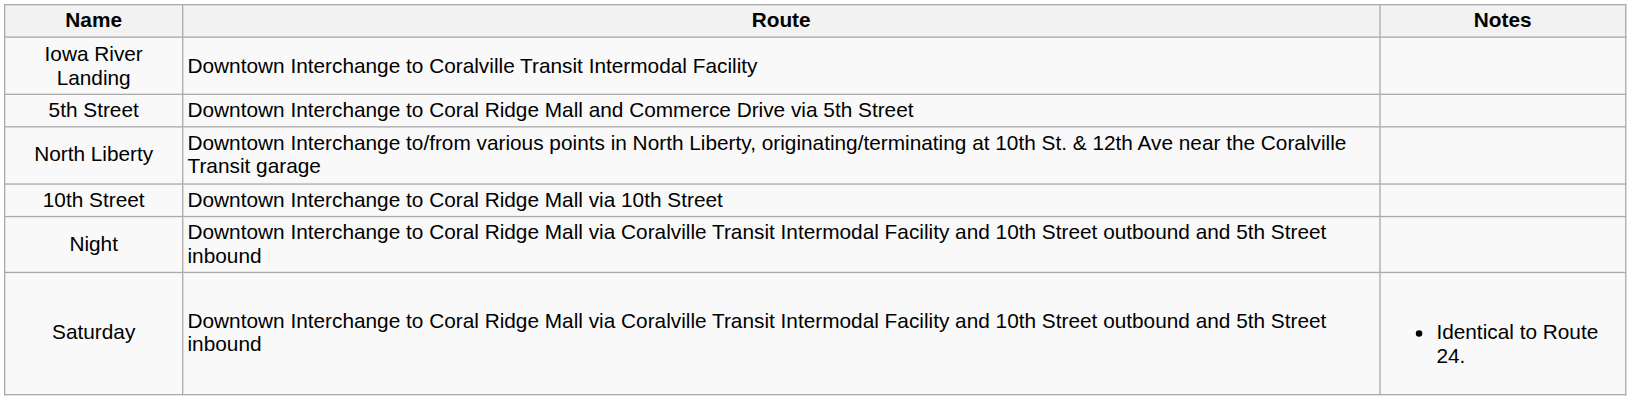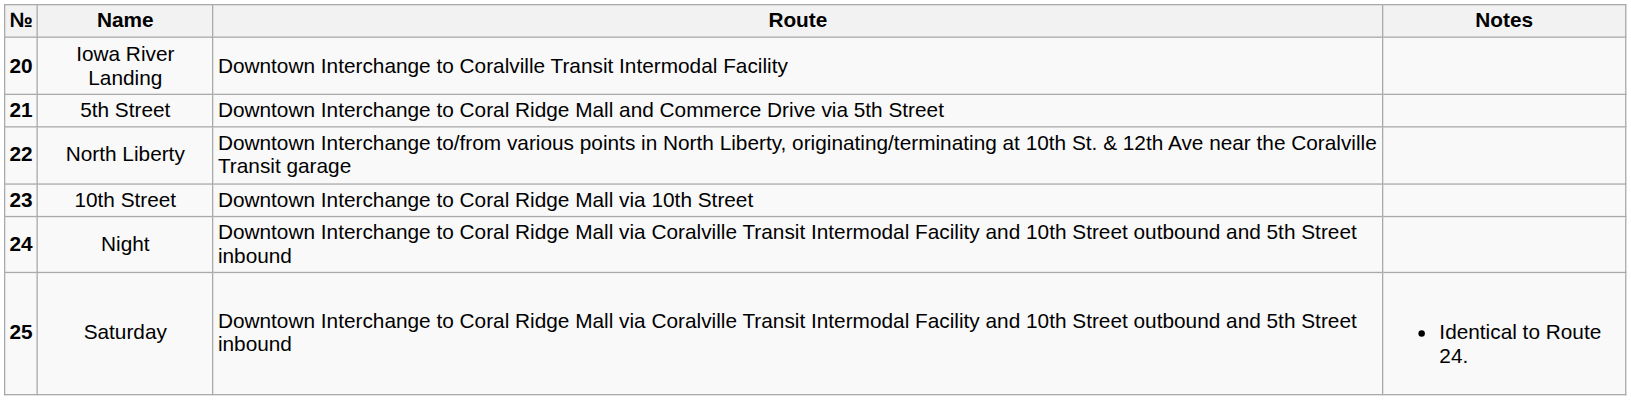+ column: № | 20 | 21 | 22 | 23 | 24 | 25
